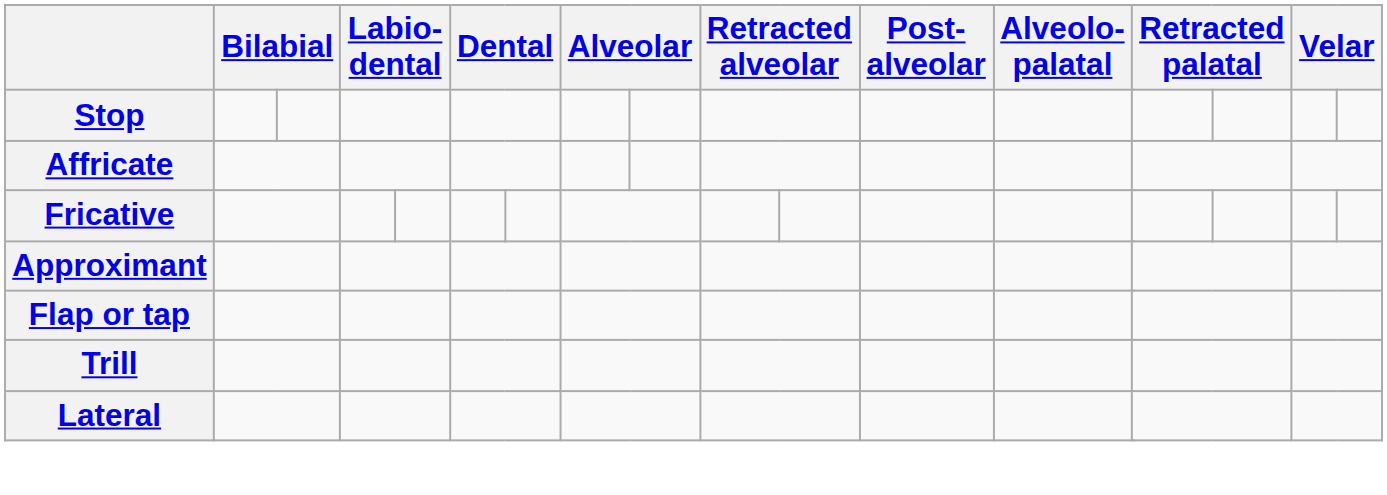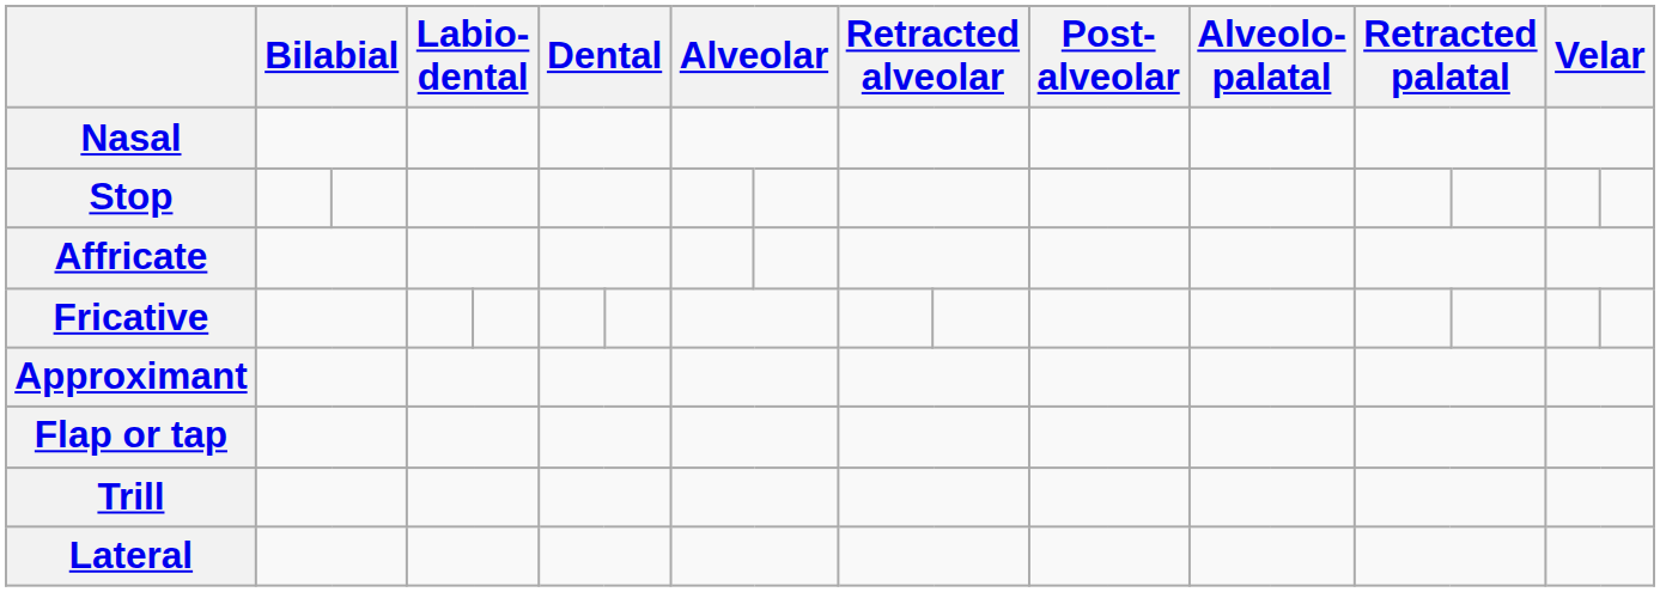+ row: Nasal
